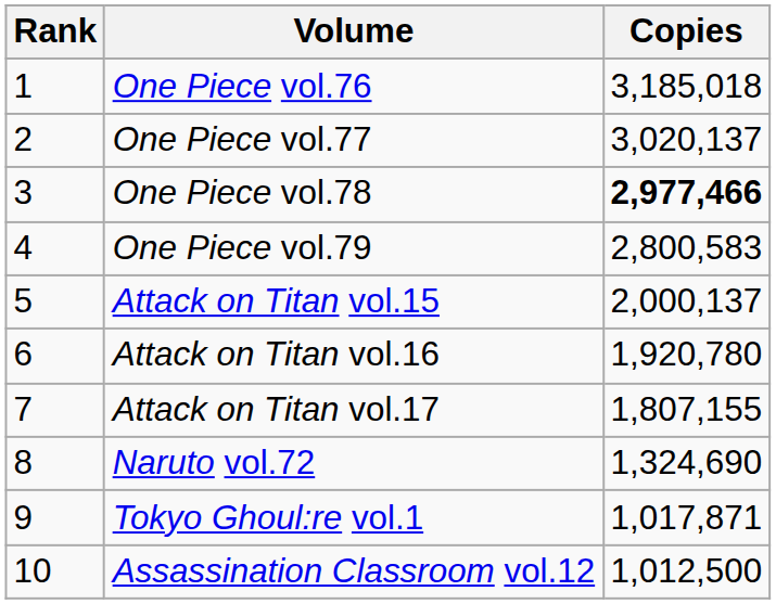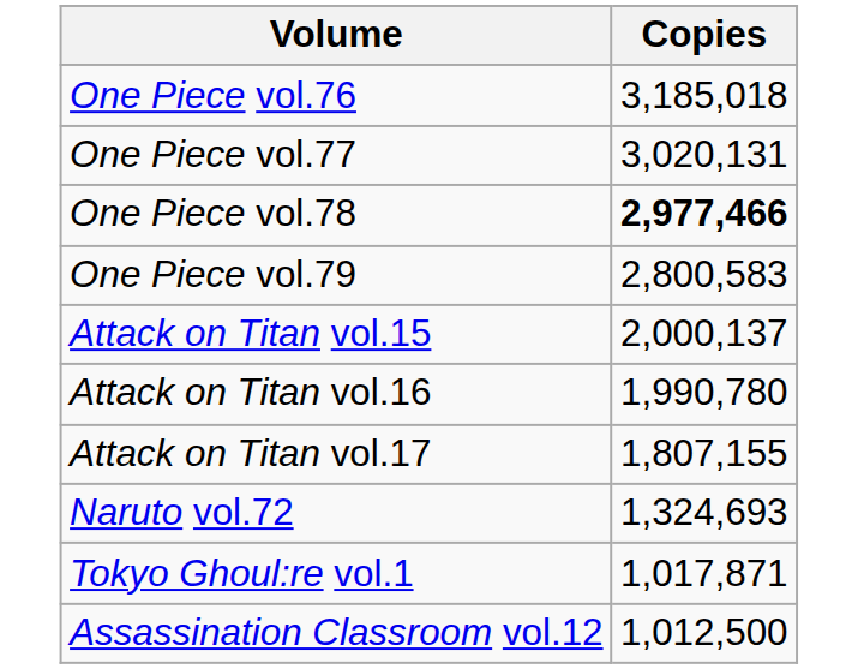- column: Rank | 1 | 2 | 3 | 4 | 5 | 6 | 7 | 8 | 9 | 10
One Piece vol.77 | Copies: 3,020,137 -> 3,020,131
Attack on Titan vol.16 | Copies: 1,920,780 -> 1,990,780
Naruto vol.72 | Copies: 1,324,690 -> 1,324,693
